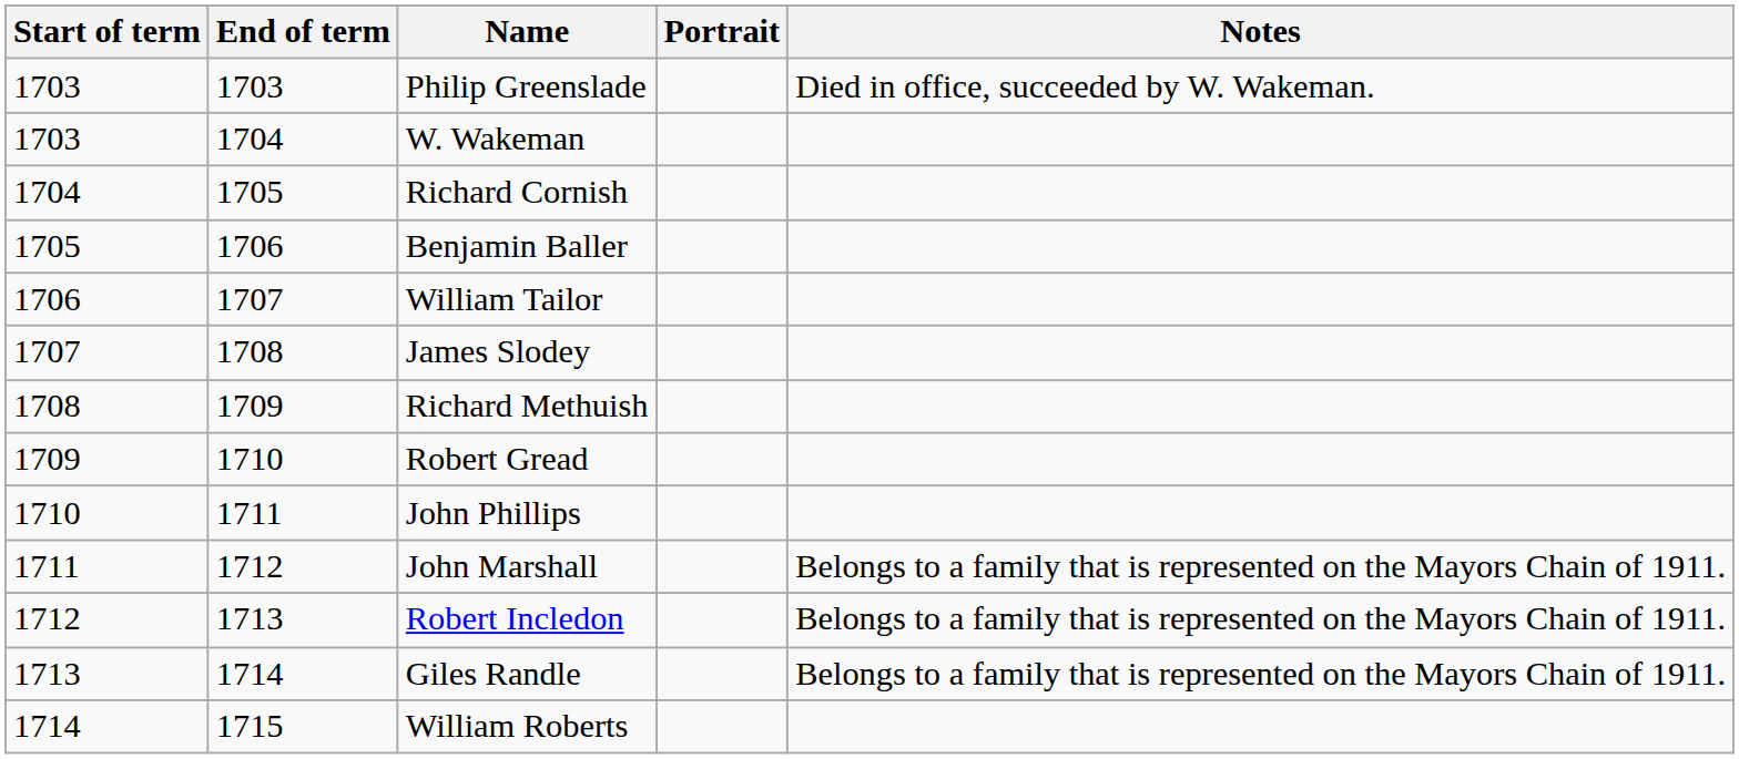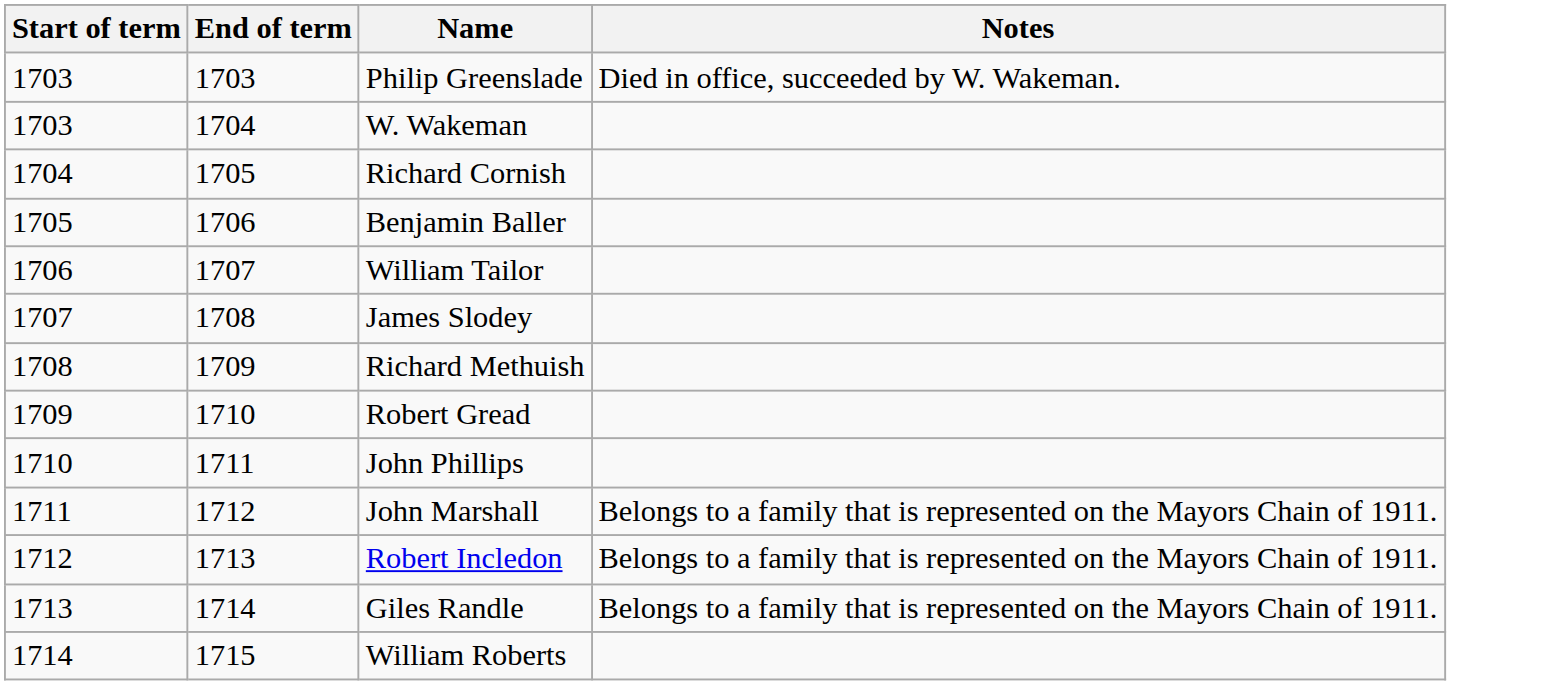- column: Portrait
